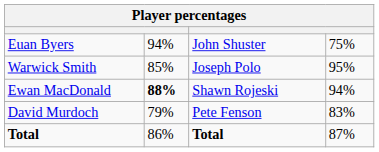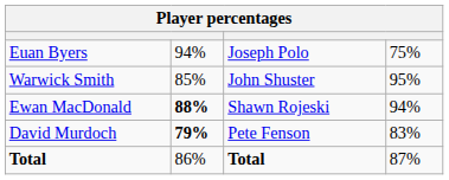Euan Byers | column 3: John Shuster -> Joseph Polo
Warwick Smith | column 3: Joseph Polo -> John Shuster
David Murdoch | column 2: normal -> bold
